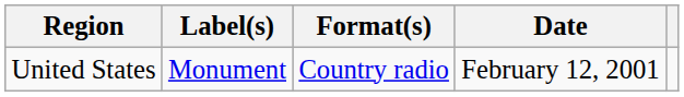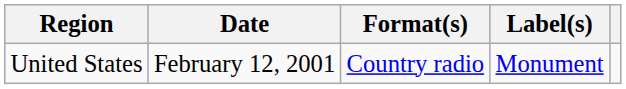columns swapped: Date <-> Label(s)
